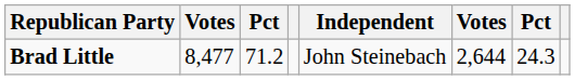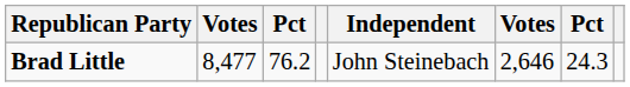Brad Little | column 3: 71.2 -> 76.2
Brad Little | column 6: 2,644 -> 2,646
